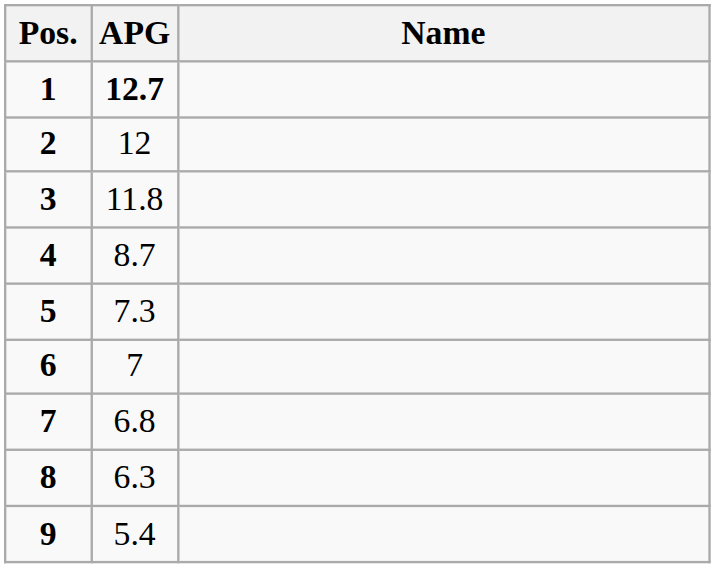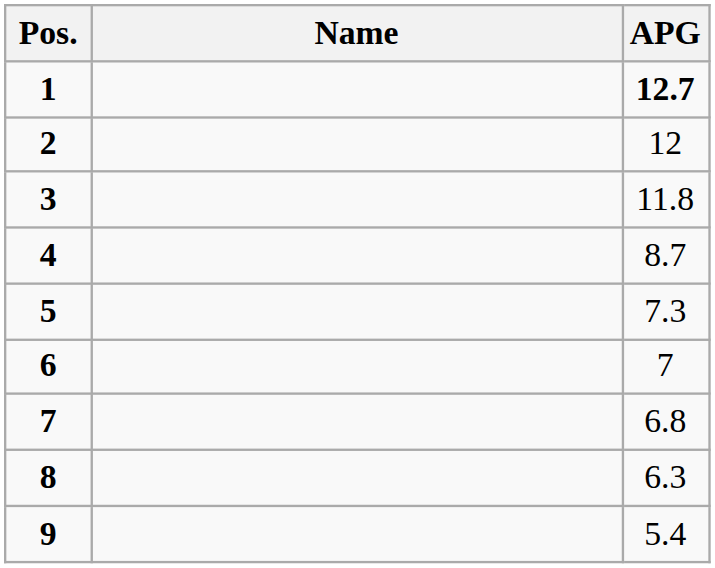columns swapped: Name <-> APG
